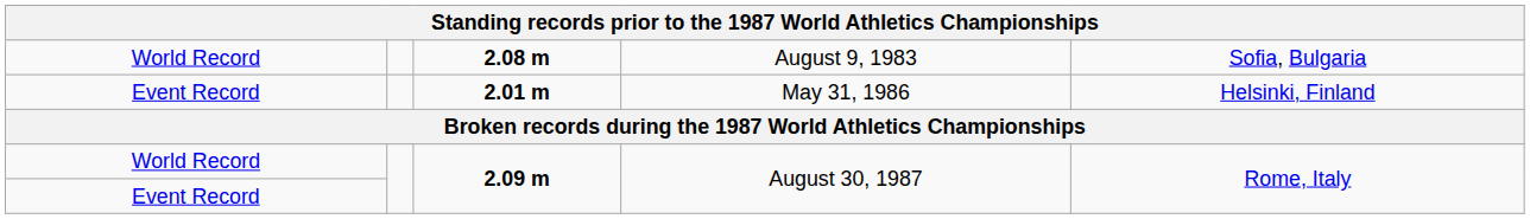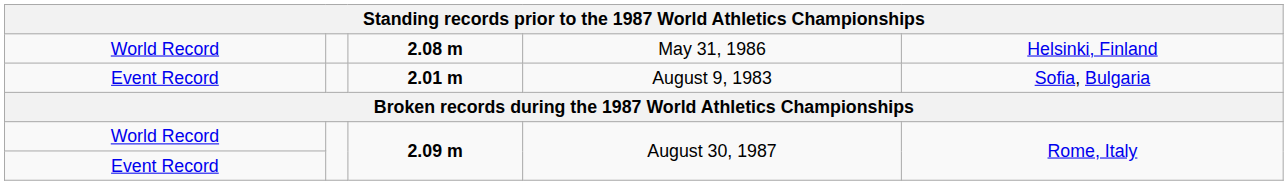2.08 m | column 4: August 9, 1983 -> May 31, 1986
2.08 m | column 5: Sofia, Bulgaria -> Helsinki, Finland
2.01 m | column 4: May 31, 1986 -> August 9, 1983
2.01 m | column 5: Helsinki, Finland -> Sofia, Bulgaria
